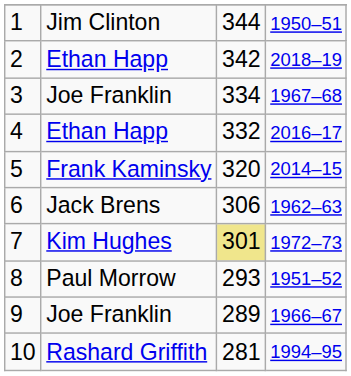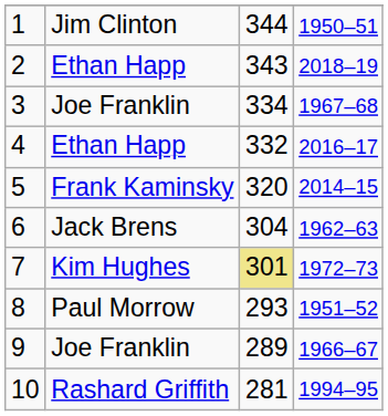2 | column 3: 342 -> 343
6 | column 3: 306 -> 304
